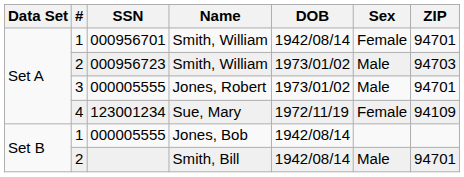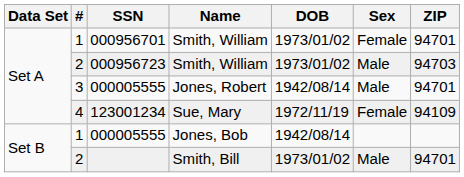1 / Smith, William | DOB: 1942/08/14 -> 1973/01/02
Jones, Robert | DOB: 1973/01/02 -> 1942/08/14
Smith, Bill | DOB: 1942/08/14 -> 1973/01/02
